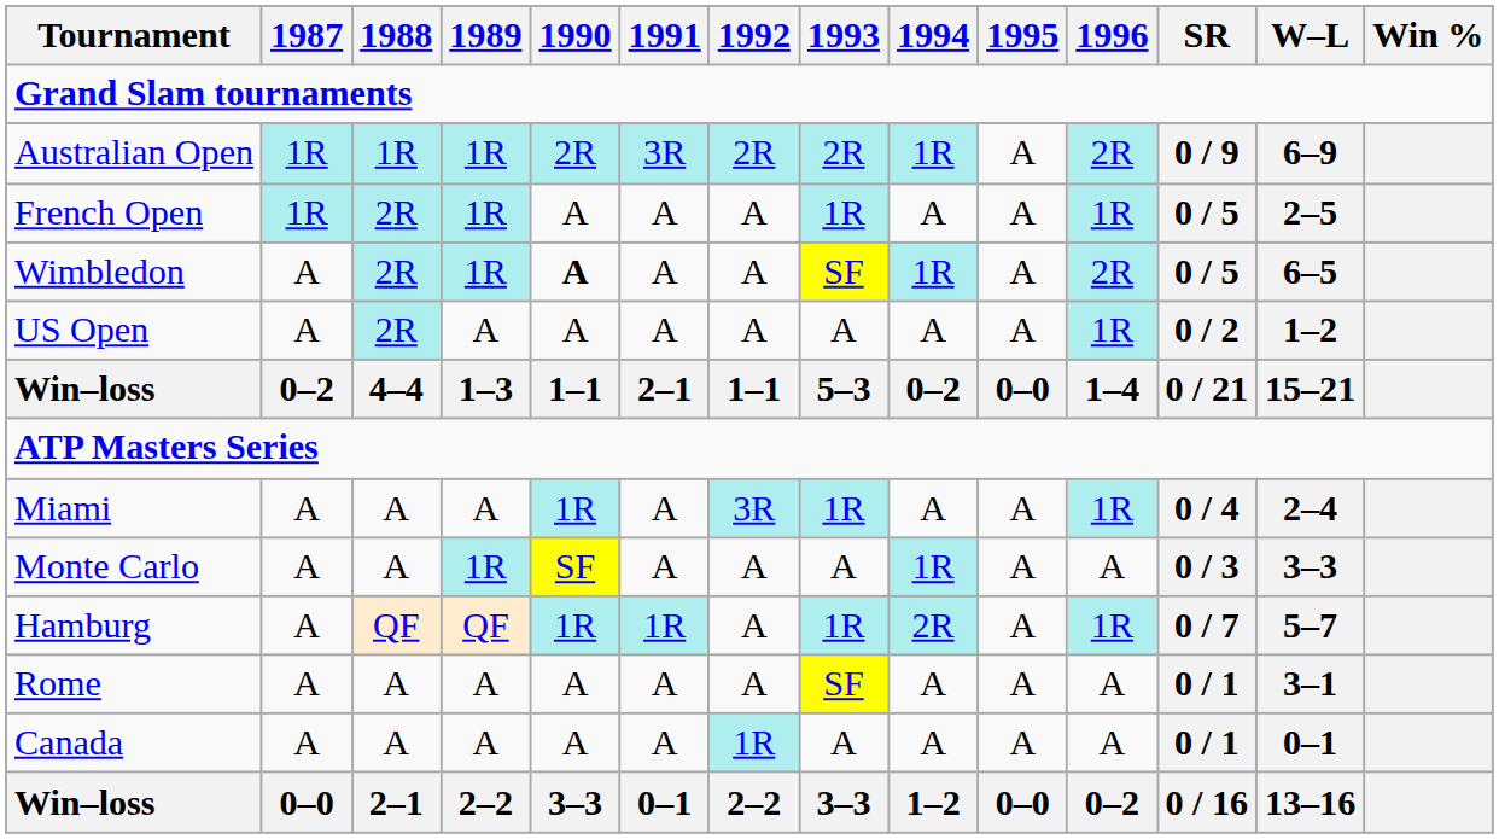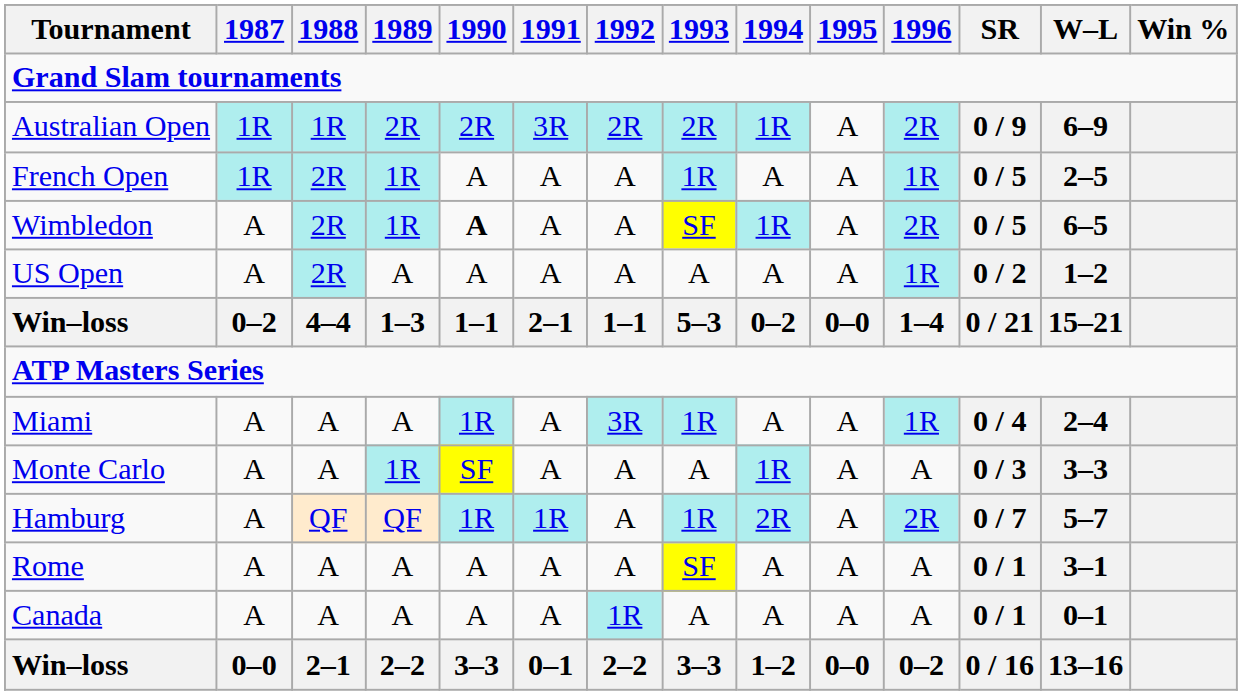Australian Open | 1989: 1R -> 2R
Hamburg | 1996: 1R -> 2R
